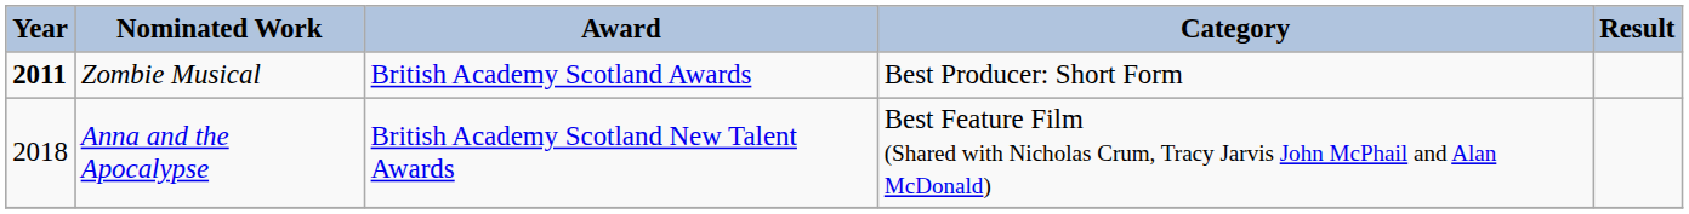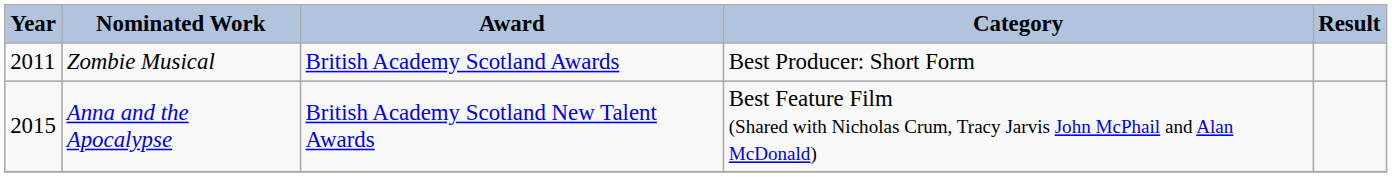Zombie Musical | Year: bold -> normal
Anna and the Apocalypse | Year: 2018 -> 2015
